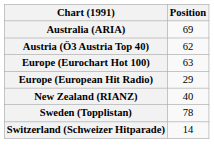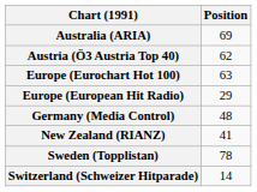+ row: Germany (Media Control) | 48
New Zealand (RIANZ) | Position: 40 -> 41
